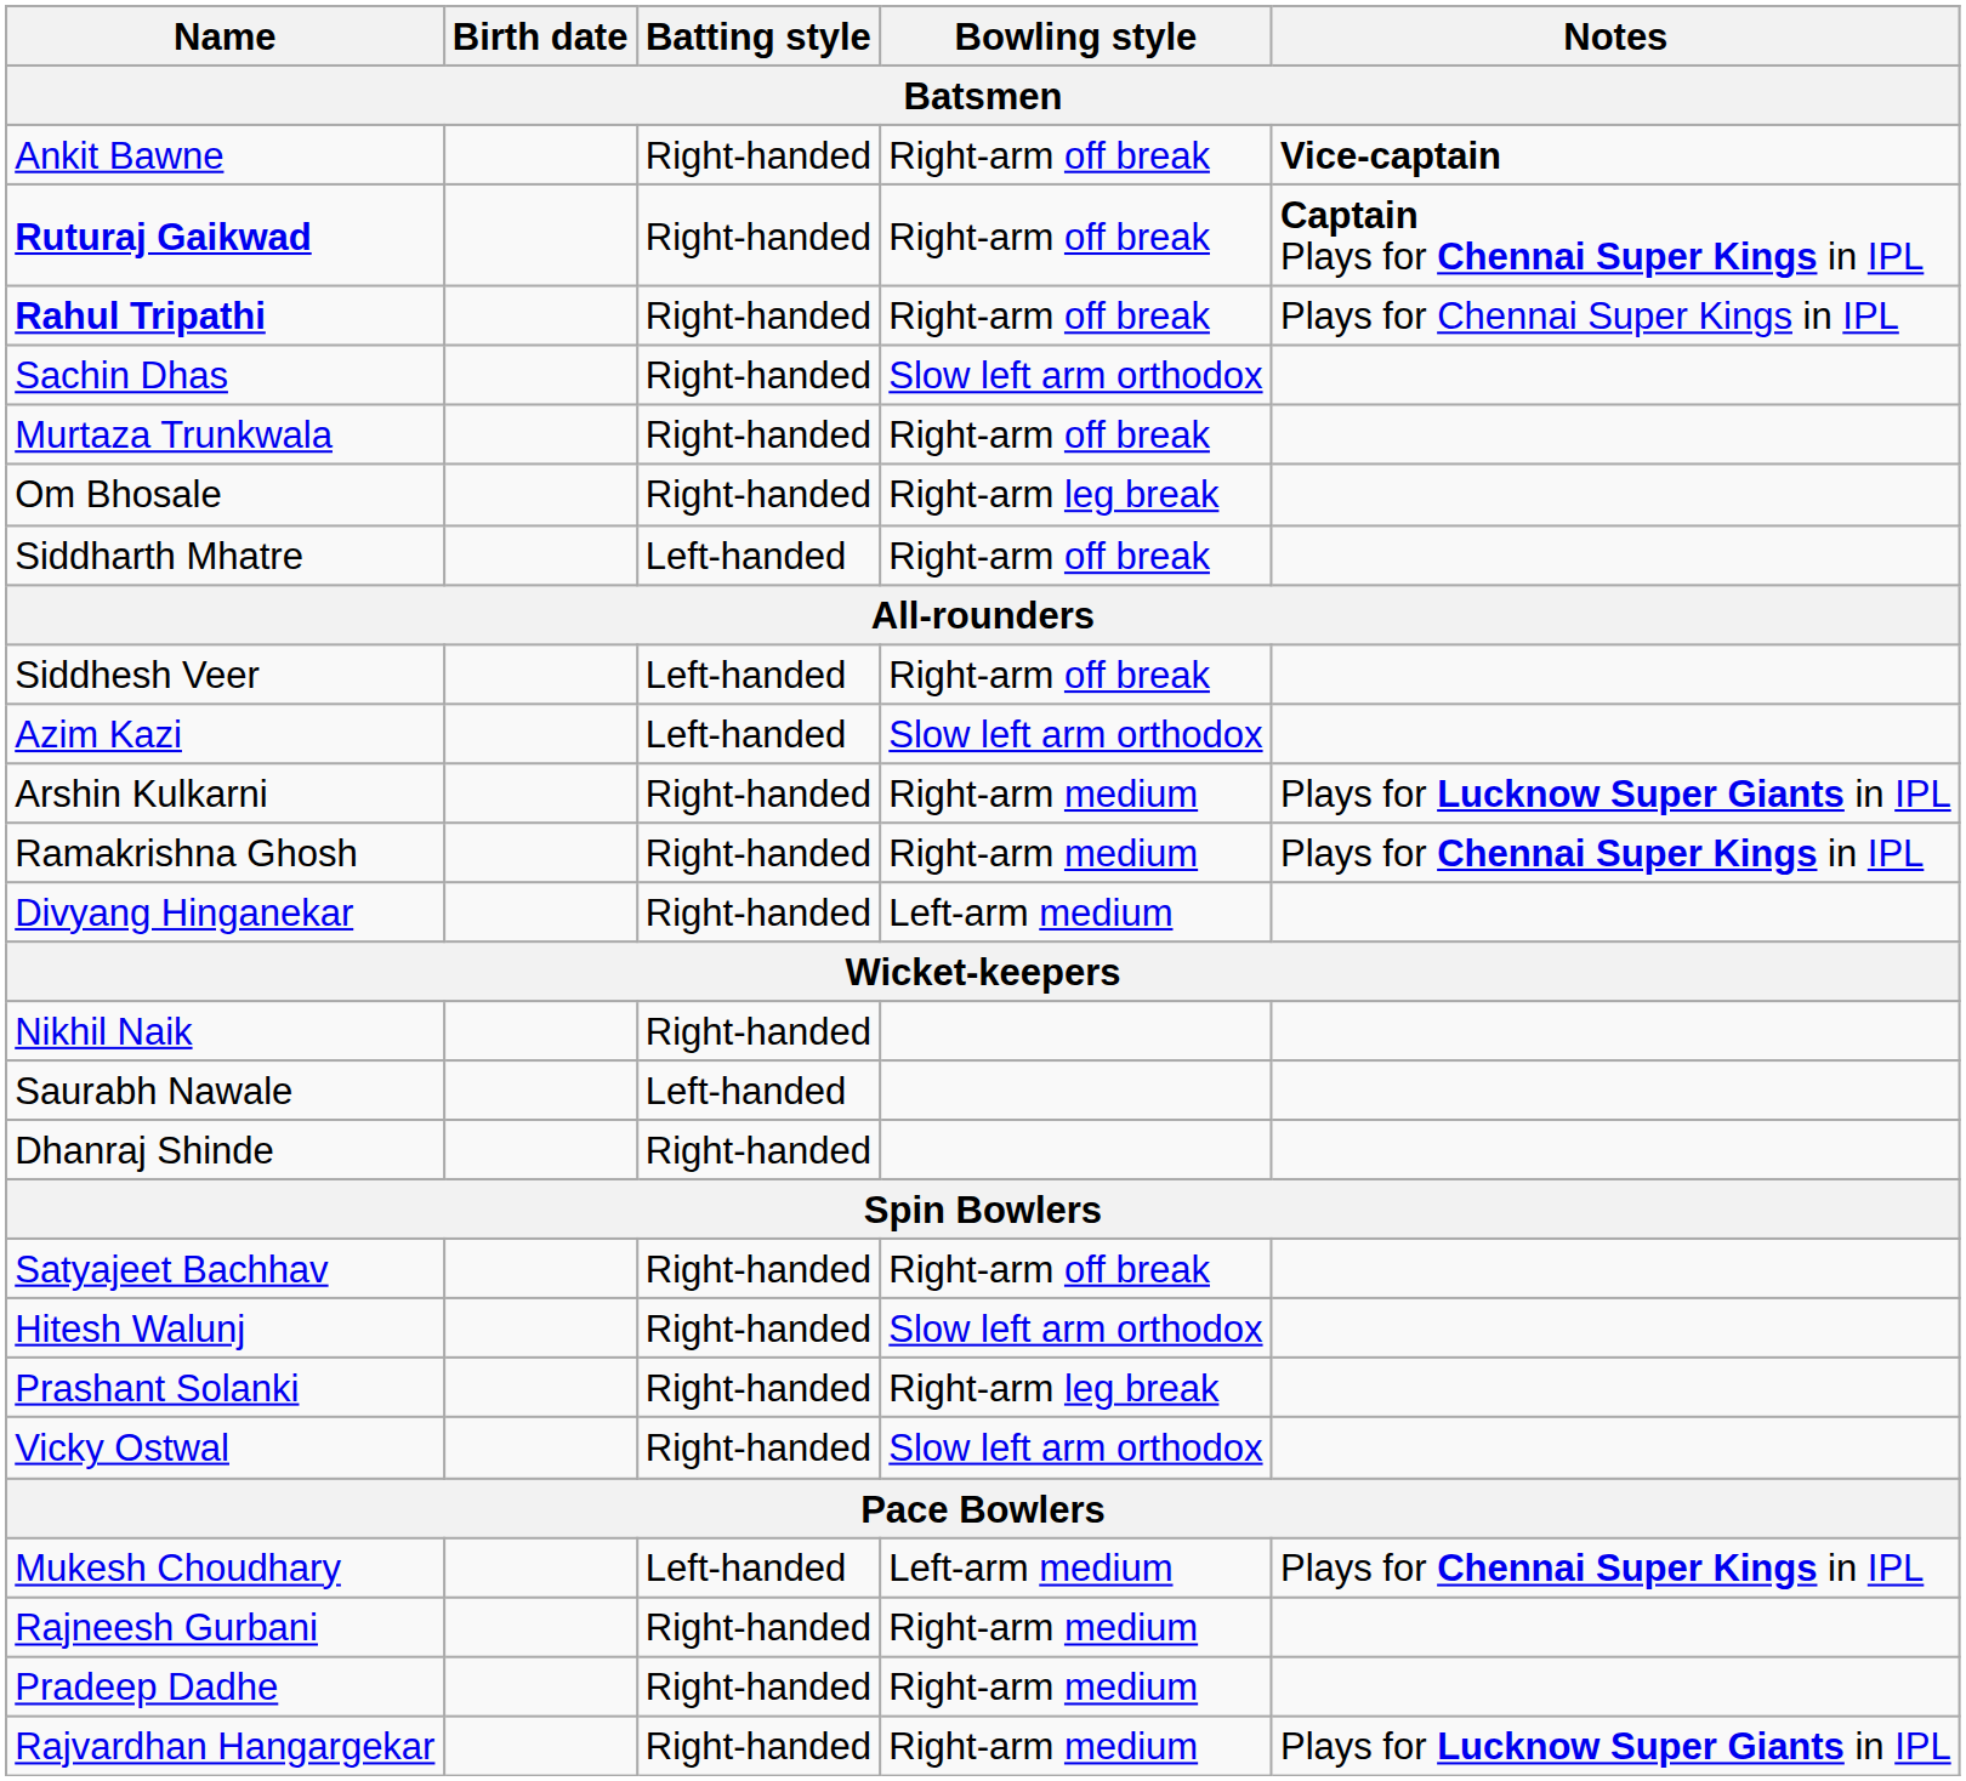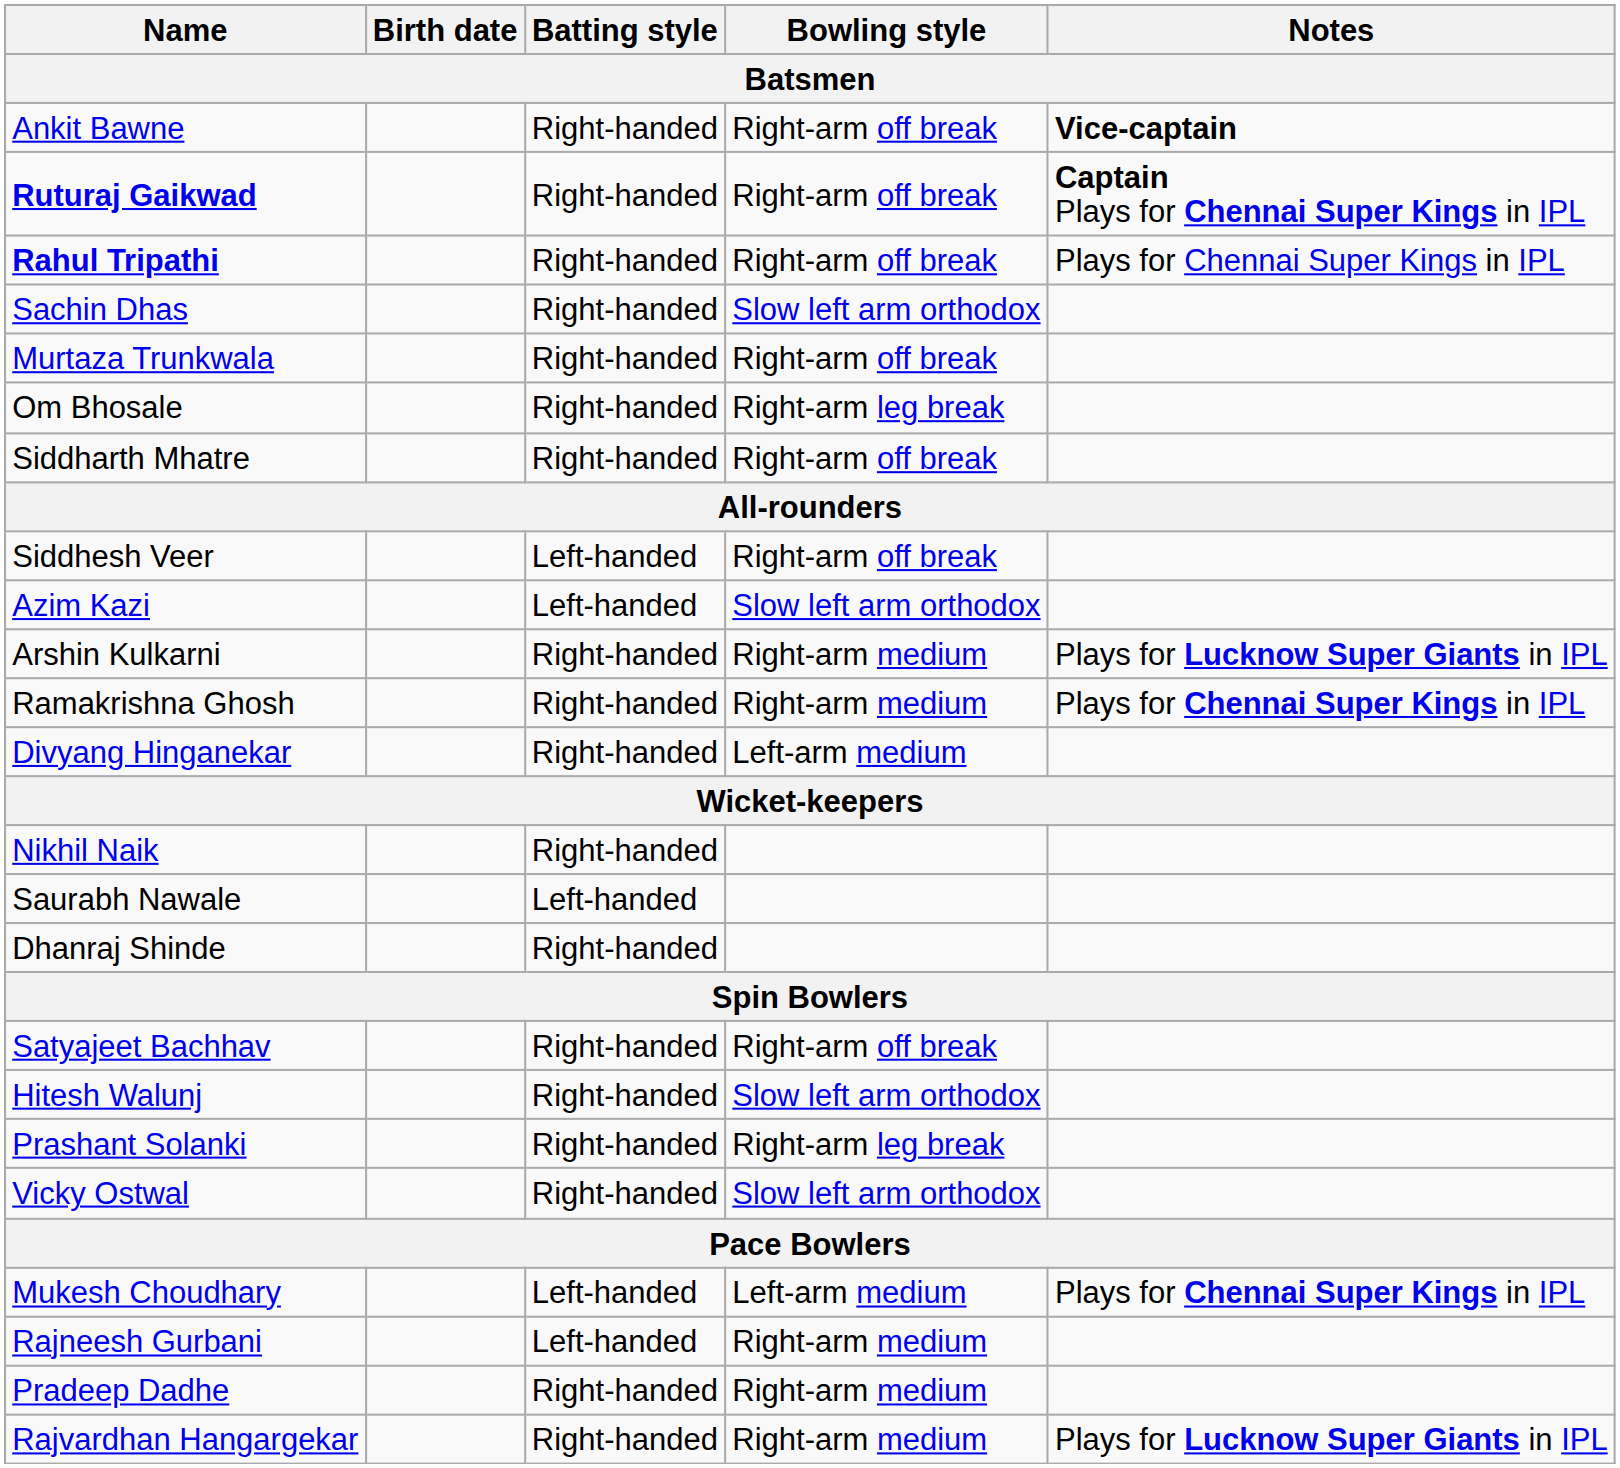Siddharth Mhatre | Batting style: Left-handed -> Right-handed
Rajneesh Gurbani | Batting style: Right-handed -> Left-handed
